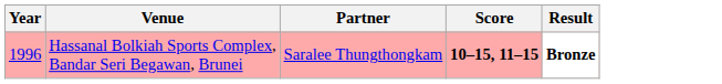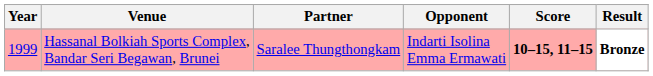+ column: Opponent | Indarti Isolina Emma Ermawati
Hassanal Bolkiah Sports Complex, Bandar Seri Begawan, Brunei | Year: 1996 -> 1999
